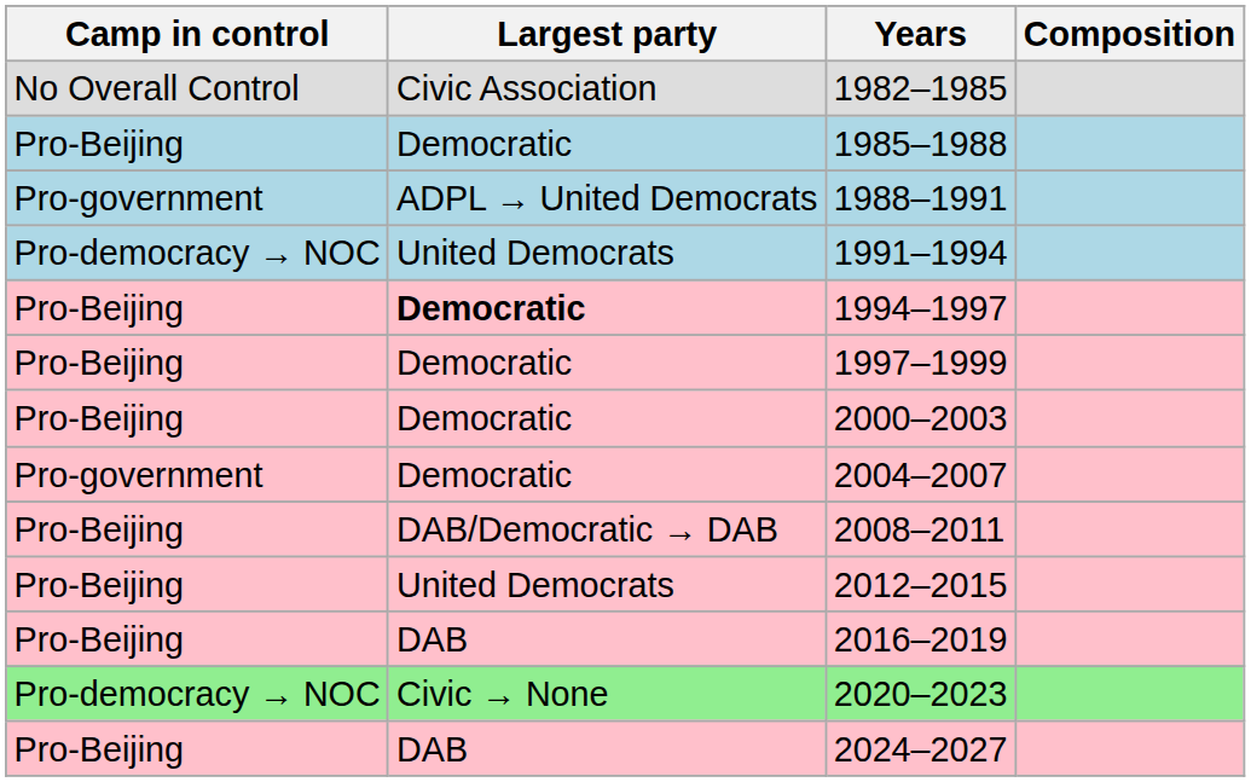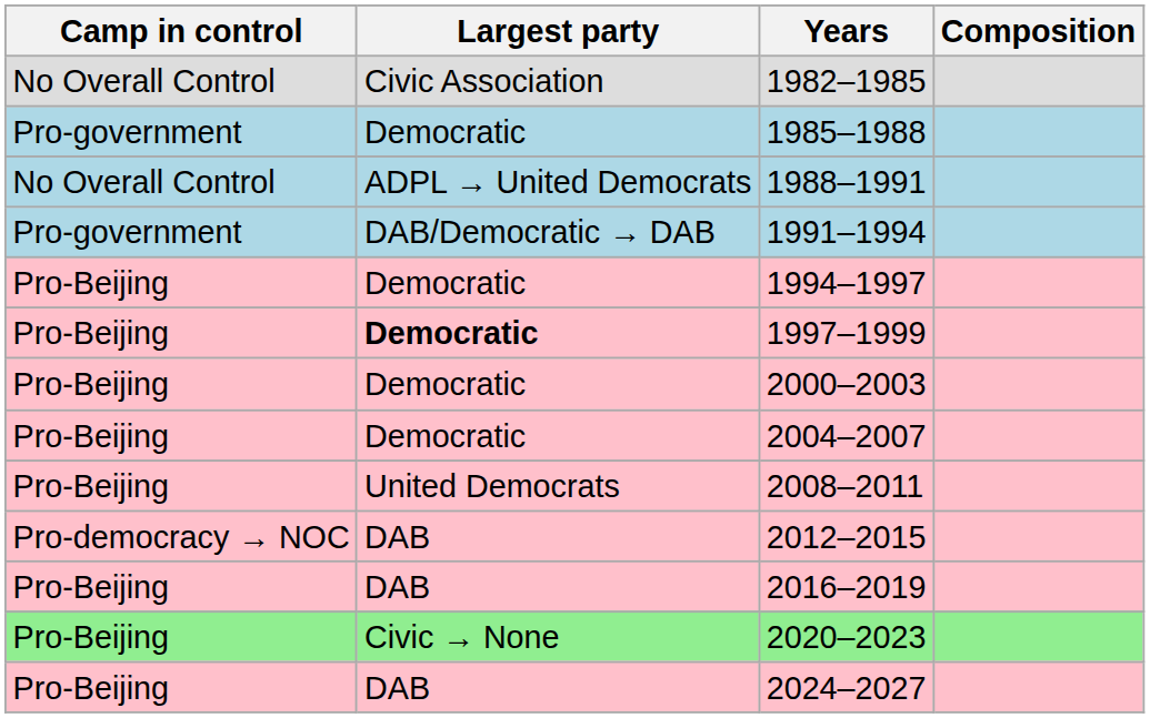1985–1988 | Camp in control: Pro-Beijing -> Pro-government
1988–1991 | Camp in control: Pro-government -> No Overall Control
1991–1994 | Camp in control: Pro-democracy → NOC -> Pro-government
1991–1994 | Largest party: United Democrats -> DAB/Democratic → DAB
1994–1997 | Largest party: bold -> normal
1997–1999 | Largest party: normal -> bold
2004–2007 | Camp in control: Pro-government -> Pro-Beijing
2008–2011 | Largest party: DAB/Democratic → DAB -> United Democrats
2012–2015 | Camp in control: Pro-Beijing -> Pro-democracy → NOC
2012–2015 | Largest party: United Democrats -> DAB
2020–2023 | Camp in control: Pro-democracy → NOC -> Pro-Beijing
